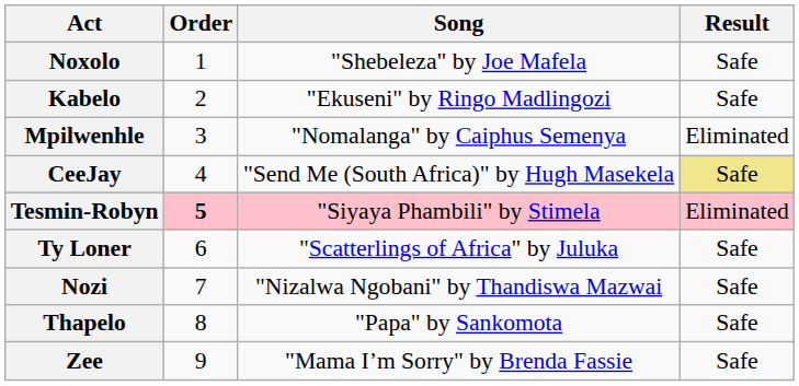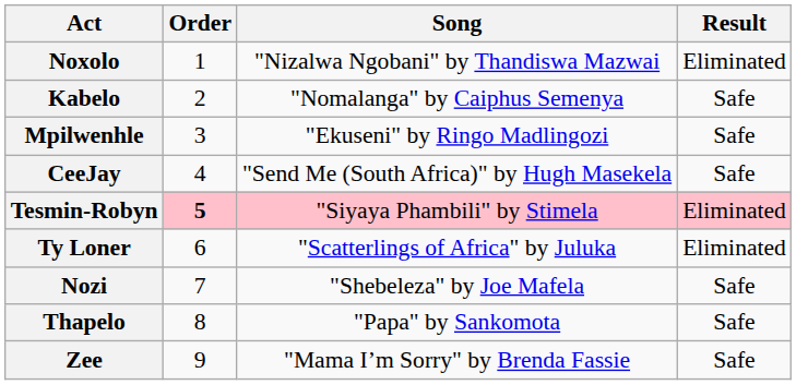Noxolo | Song: "Shebeleza" by Joe Mafela -> "Nizalwa Ngobani" by Thandiswa Mazwai
Noxolo | Result: Safe -> Eliminated
Kabelo | Song: "Ekuseni" by Ringo Madlingozi -> "Nomalanga" by Caiphus Semenya
Mpilwenhle | Song: "Nomalanga" by Caiphus Semenya -> "Ekuseni" by Ringo Madlingozi
Mpilwenhle | Result: Eliminated -> Safe
CeeJay | Result: khaki background -> no background
Ty Loner | Result: Safe -> Eliminated
Nozi | Song: "Nizalwa Ngobani" by Thandiswa Mazwai -> "Shebeleza" by Joe Mafela
